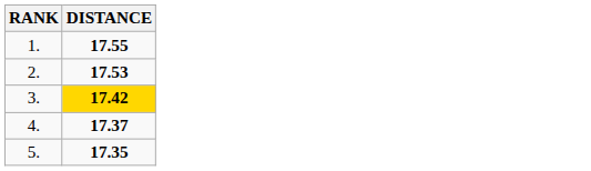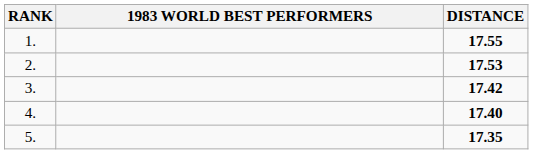+ column: 1983 WORLD BEST PERFORMERS
3. | DISTANCE: gold background -> no background
4. | DISTANCE: 17.37 -> 17.40
